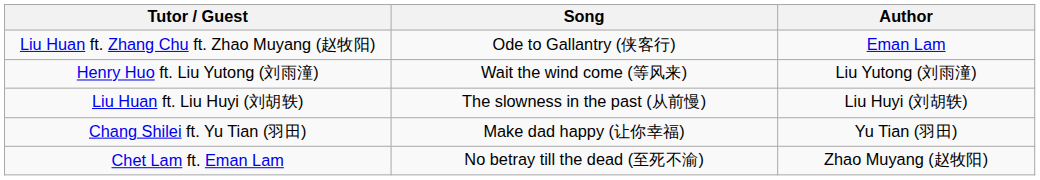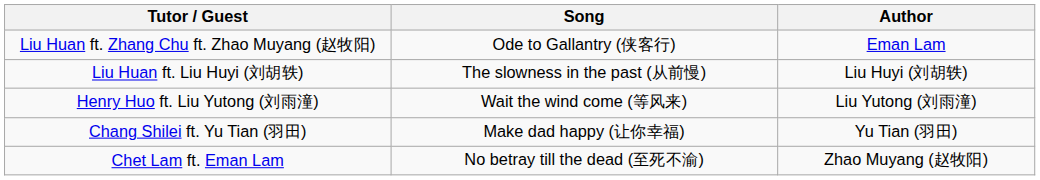rows swapped: Henry Huo ft. Liu Yutong (刘雨潼) <-> Liu Huan ft. Liu Huyi (刘胡轶)
